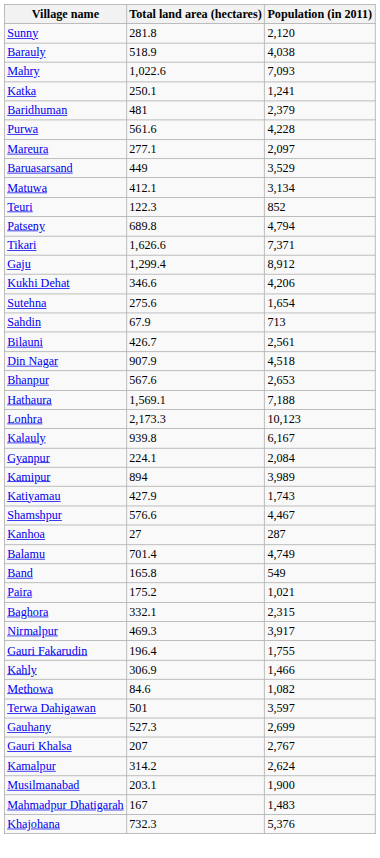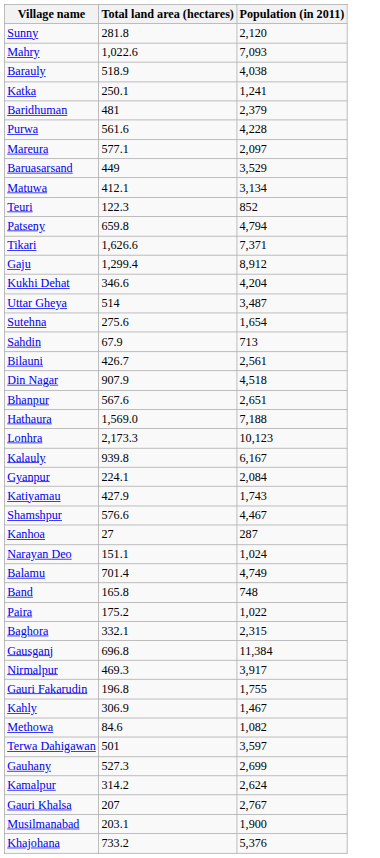rows swapped: Barauly <-> Mahry
Mareura | Total land area (hectares): 277.1 -> 577.1
Patseny | Total land area (hectares): 689.8 -> 659.8
Kukhi Dehat | Population (in 2011): 4,206 -> 4,204
+ row: Uttar Gheya | 514 | 3,487
Bhanpur | Population (in 2011): 2,653 -> 2,651
Hathaura | Total land area (hectares): 1,569.1 -> 1,569.0
- row: Kamipur | 894 | 3,989
+ row: Narayan Deo | 151.1 | 1,024
Band | Population (in 2011): 549 -> 748
Paira | Population (in 2011): 1,021 -> 1,022
+ row: Gausganj | 696.8 | 11,384
Gauri Fakarudin | Total land area (hectares): 196.4 -> 196.8
Kahly | Population (in 2011): 1,466 -> 1,467
rows swapped: Kamalpur <-> Gauri Khalsa
- row: Mahmadpur Dhatigarah | 167 | 1,483
Khajohana | Total land area (hectares): 732.3 -> 733.2
